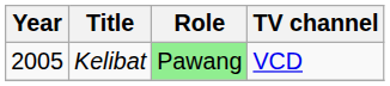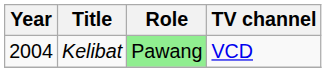Kelibat | Year: 2005 -> 2004
